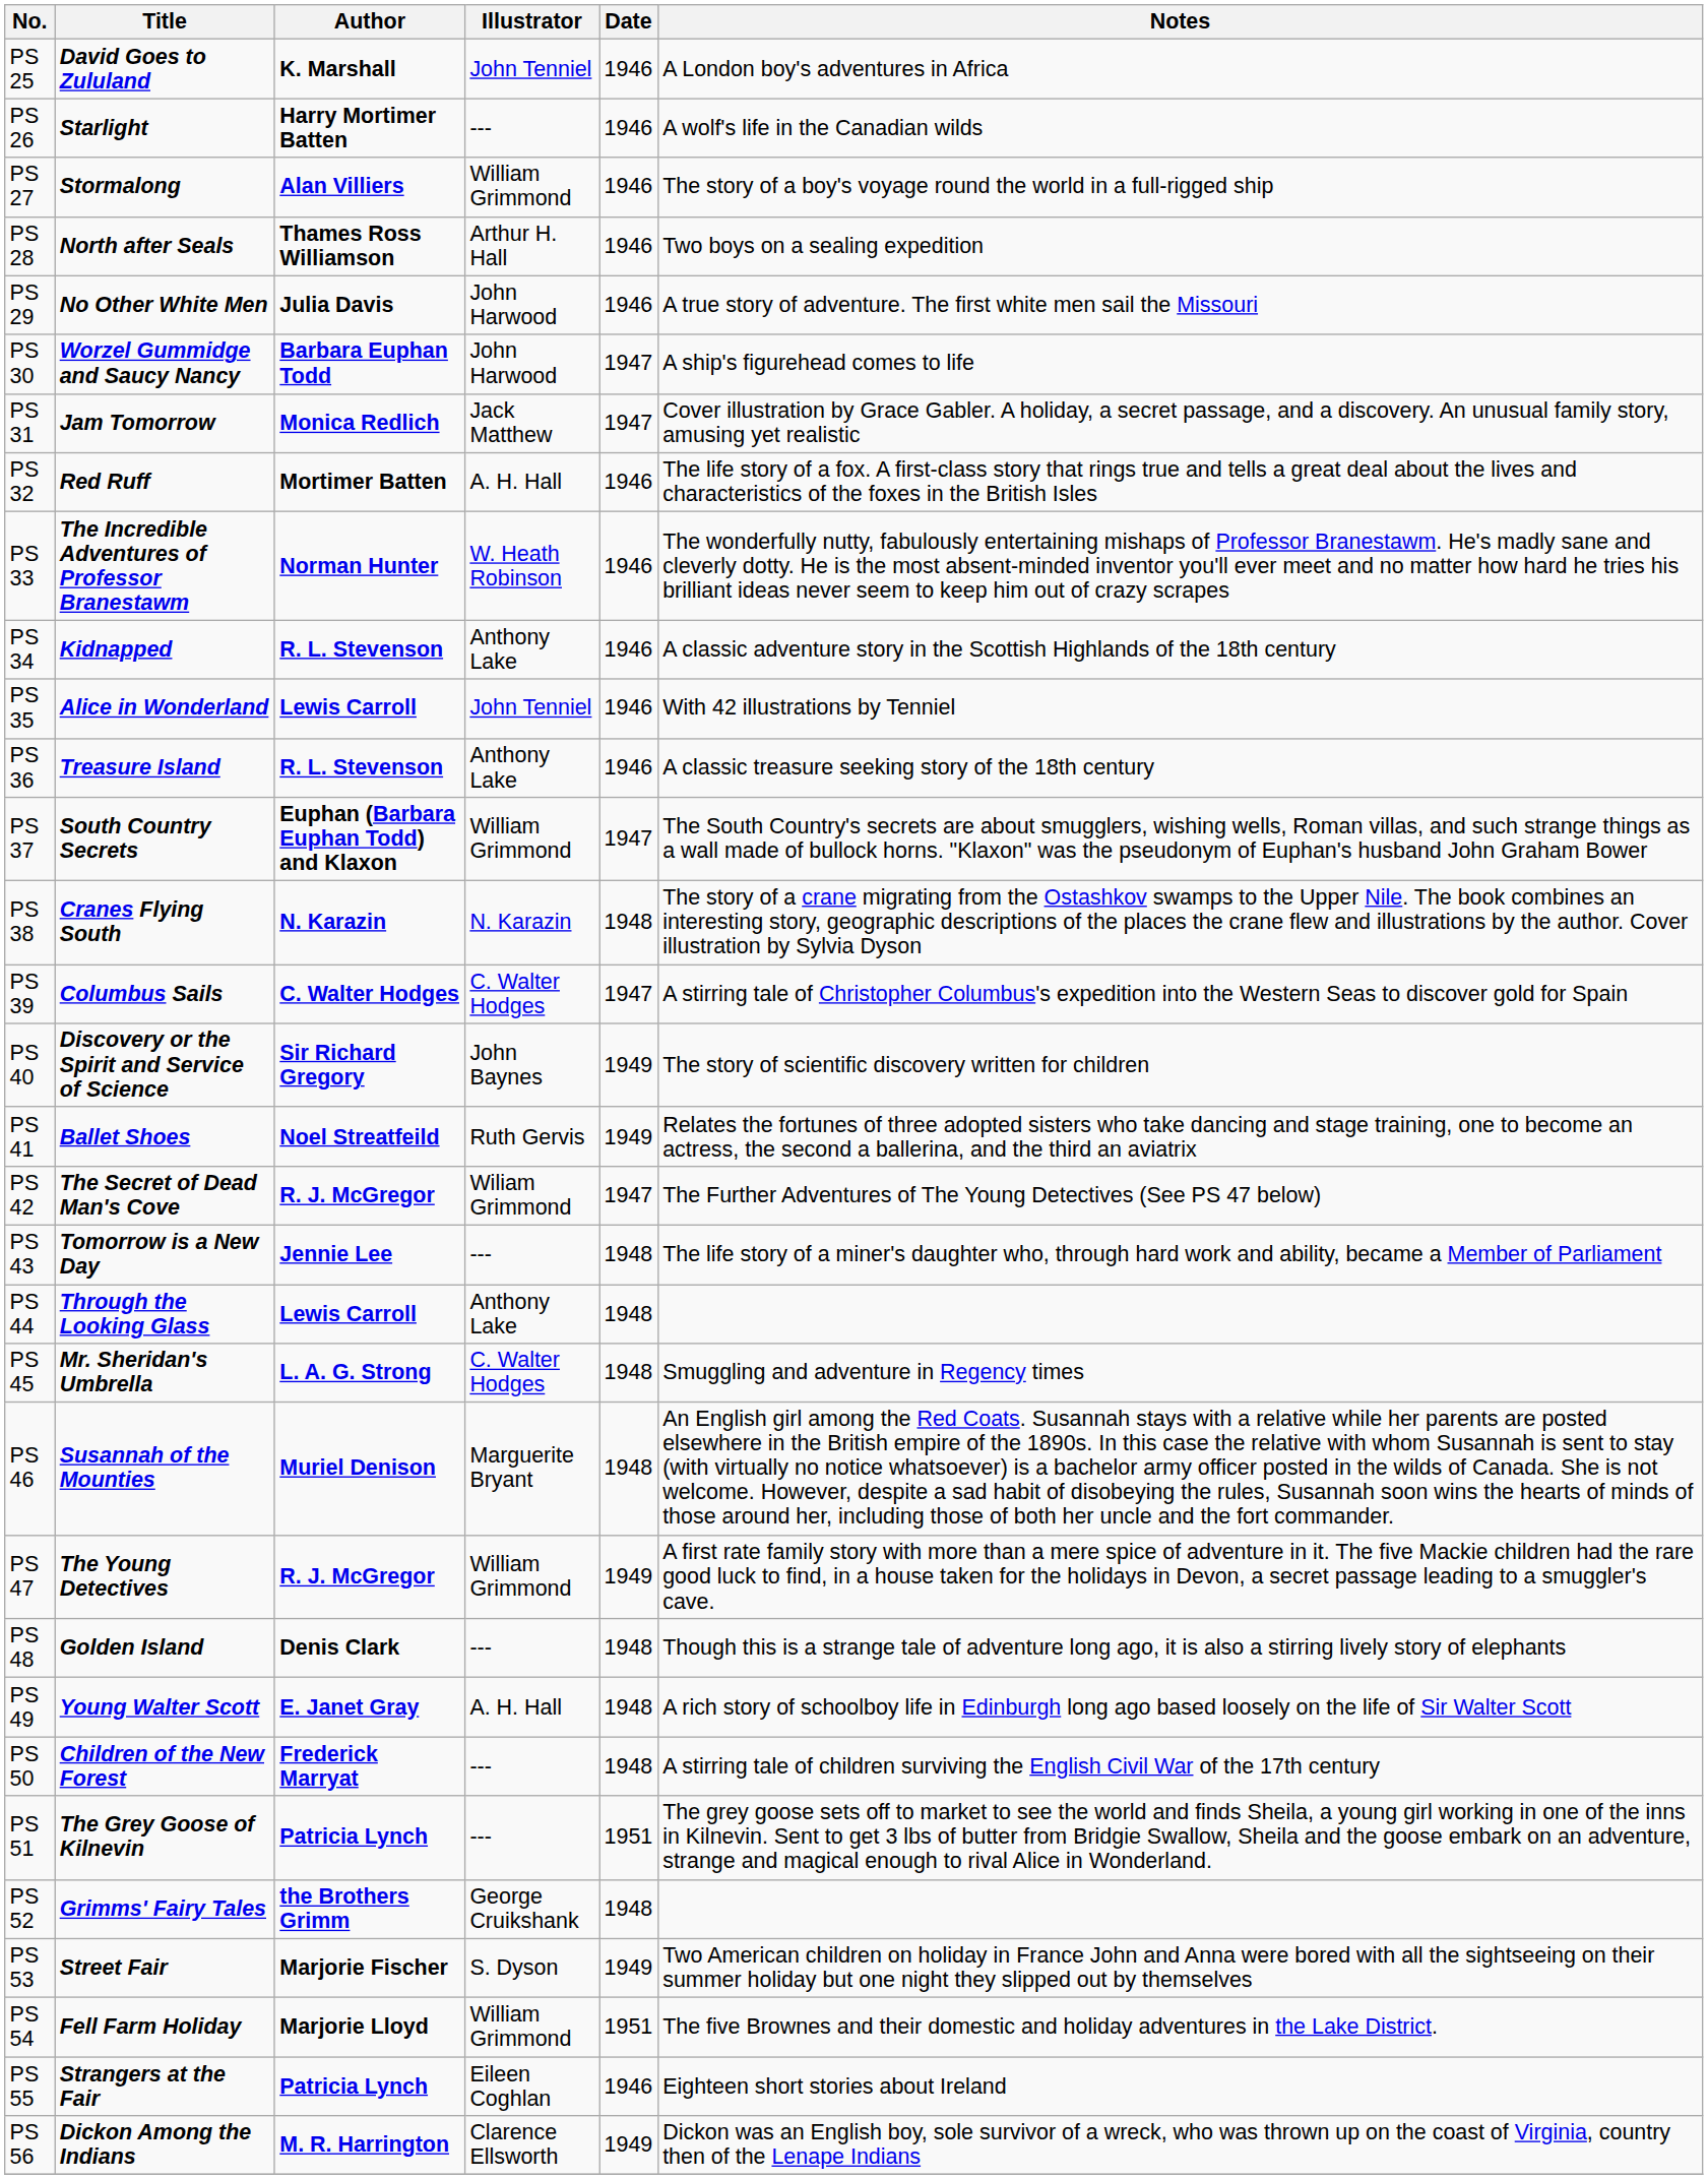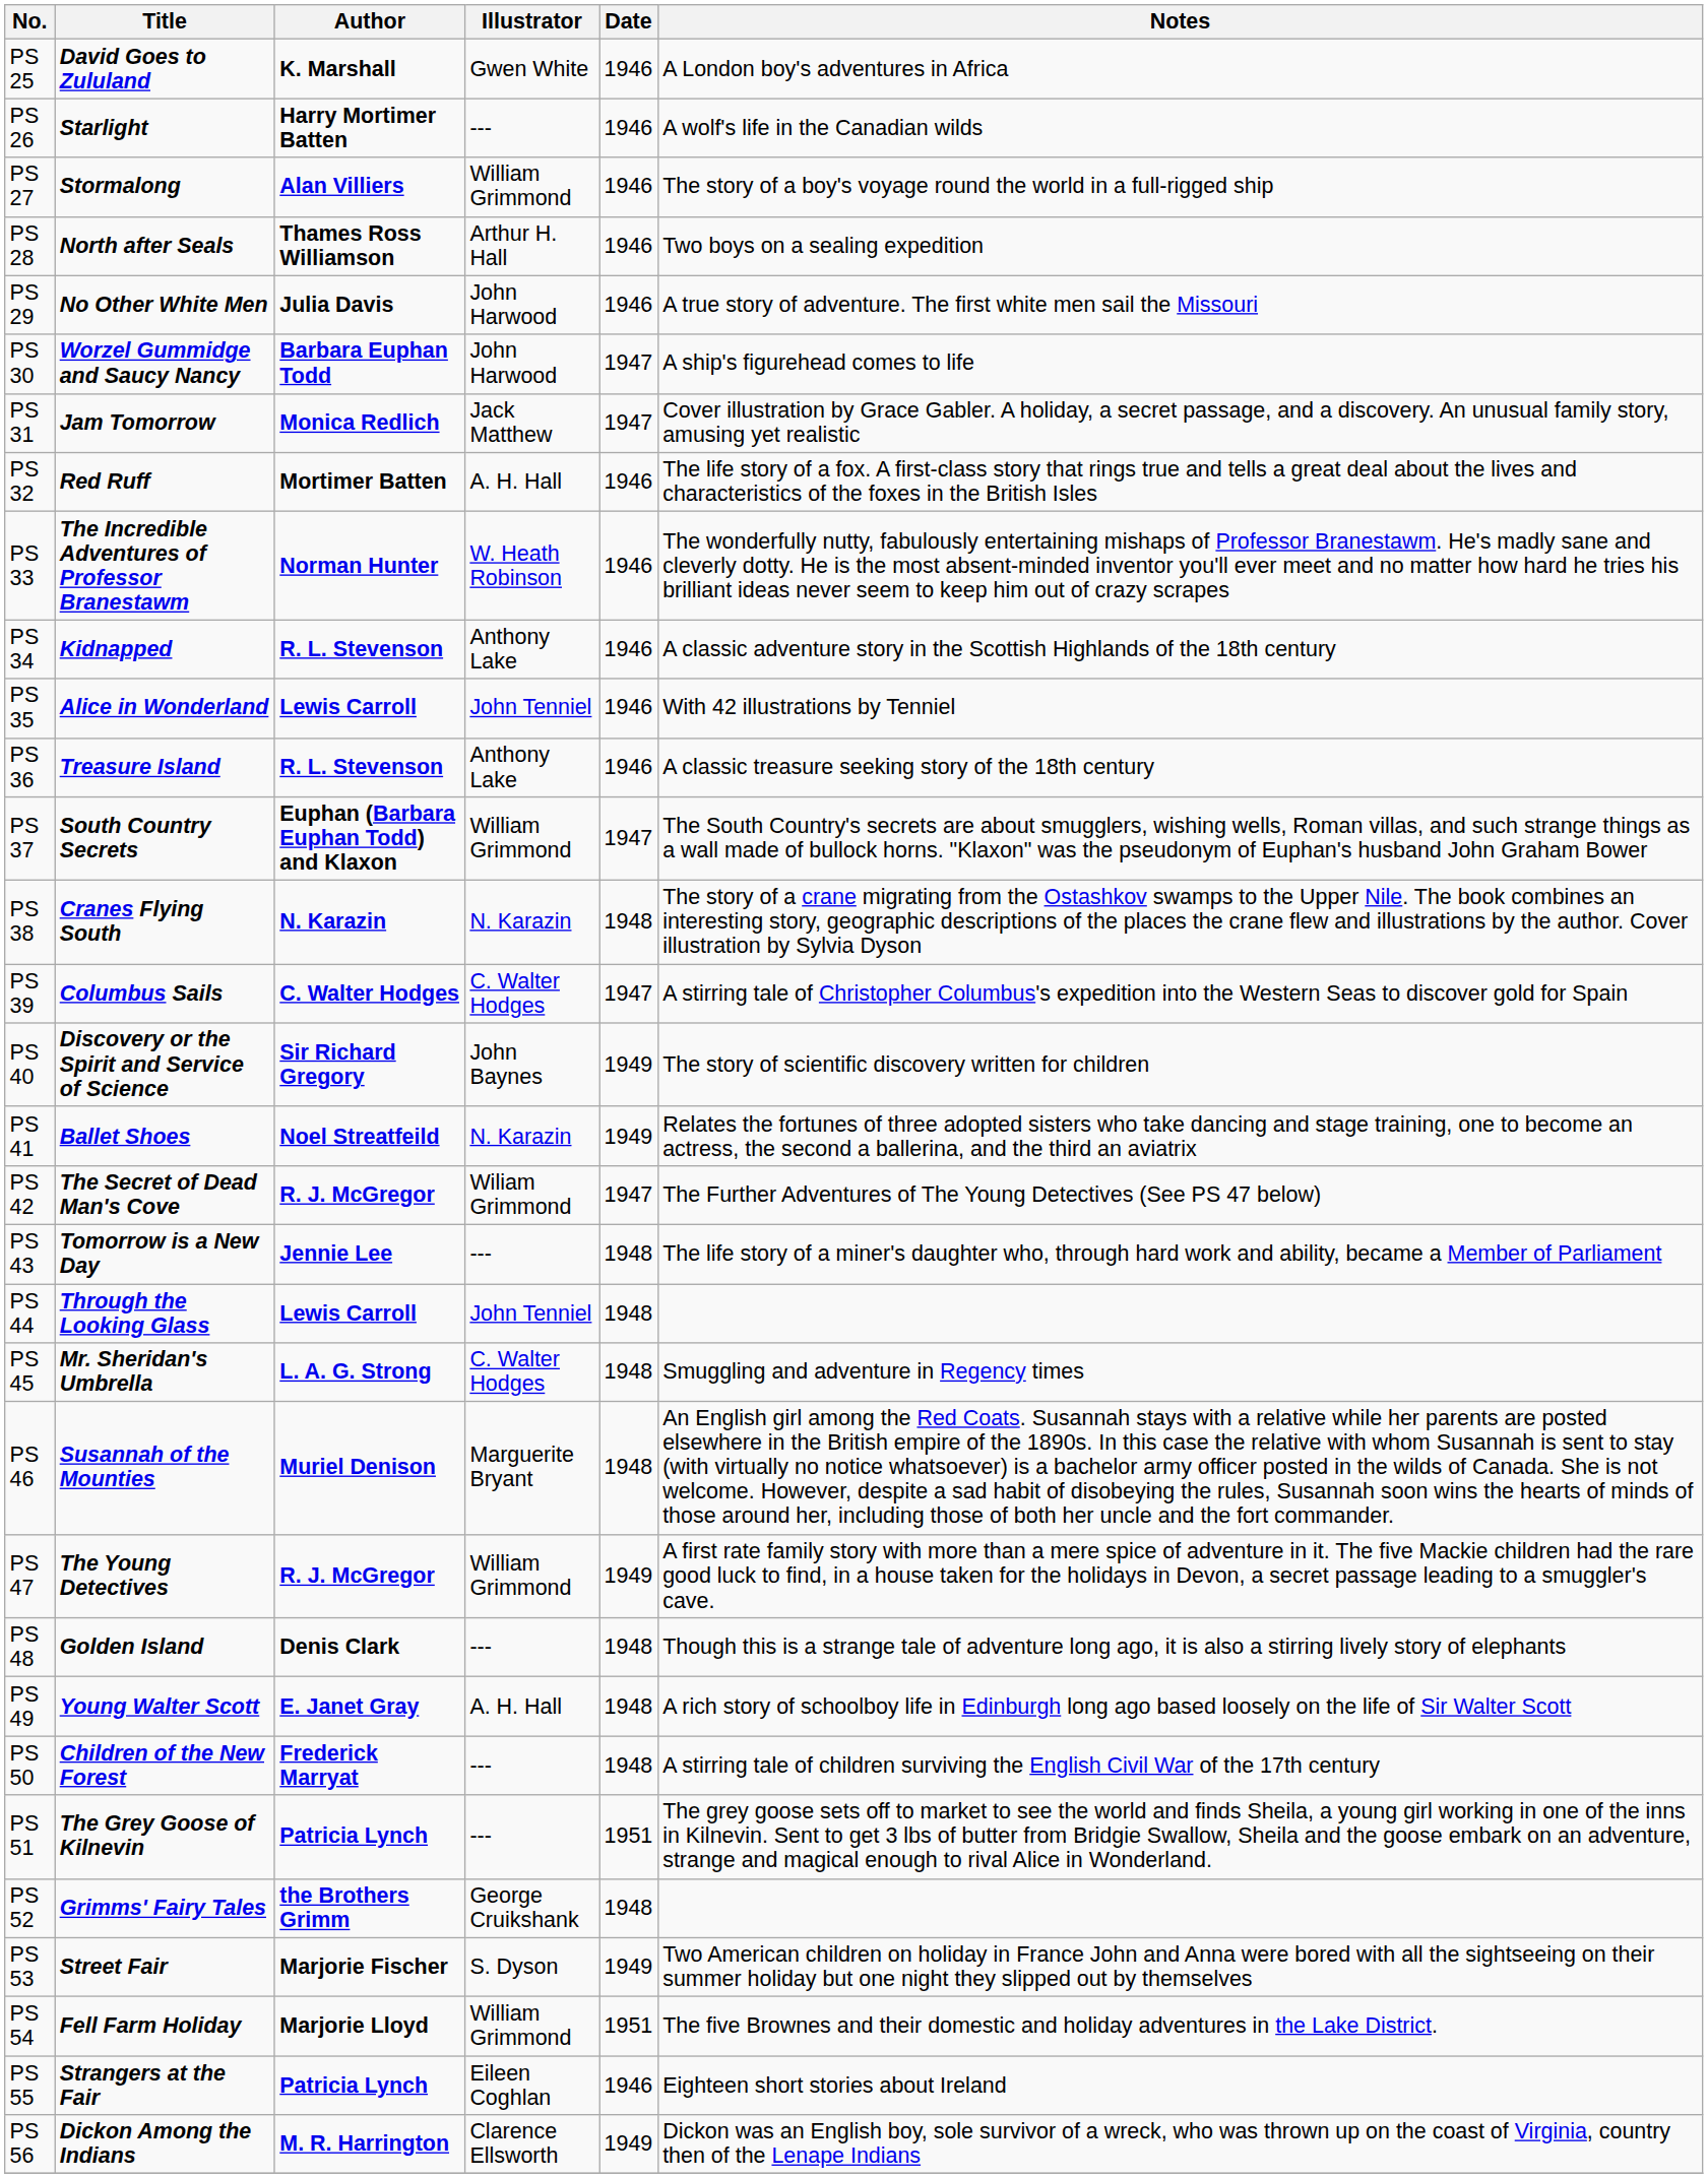PS 25 | Illustrator: John Tenniel -> Gwen White
PS 41 | Illustrator: Ruth Gervis -> N. Karazin
PS 44 | Illustrator: Anthony Lake -> John Tenniel
